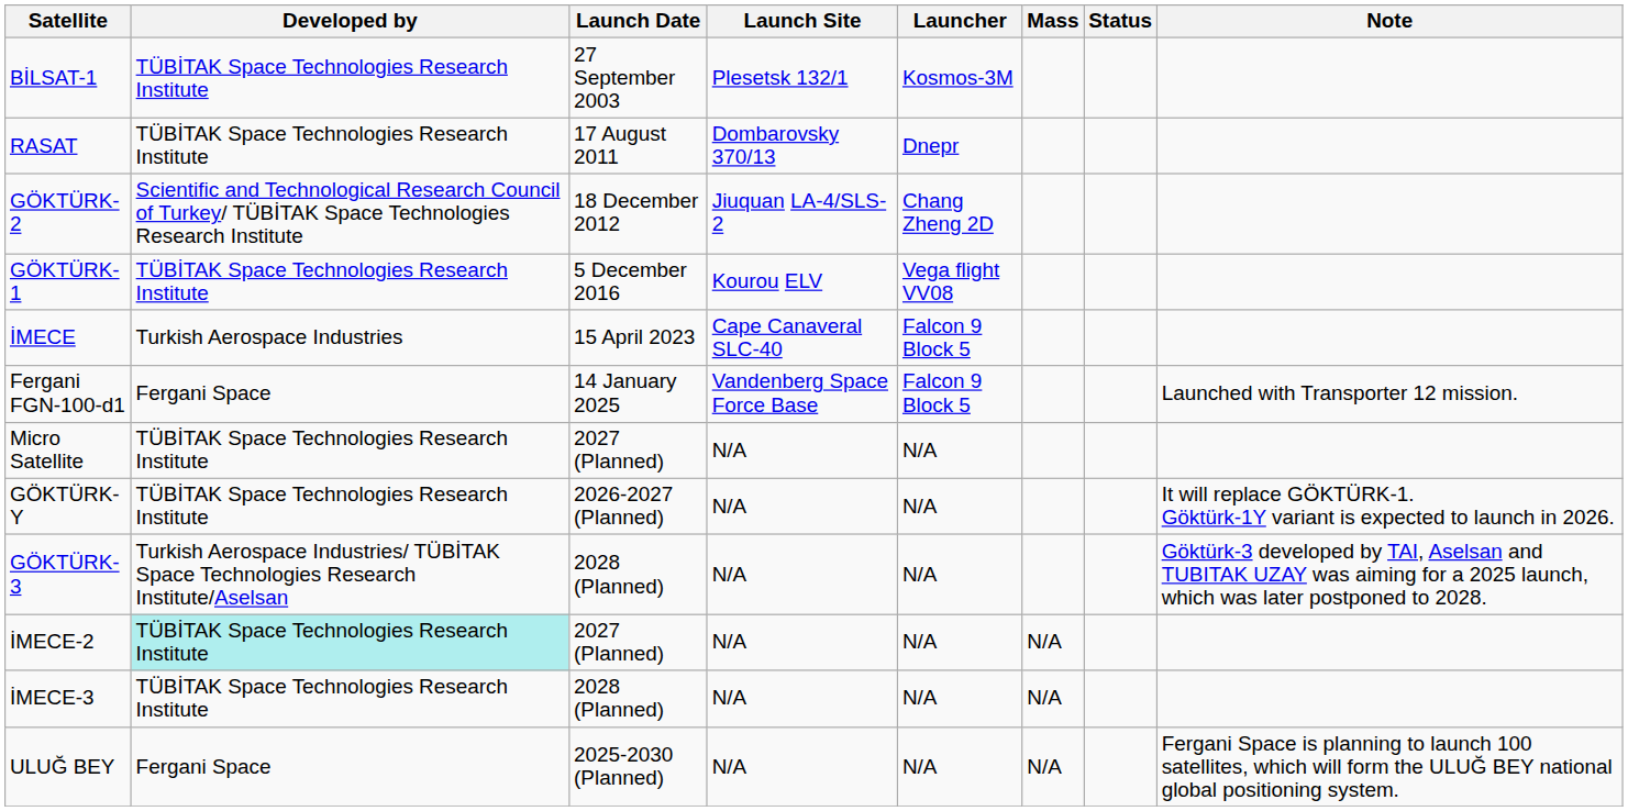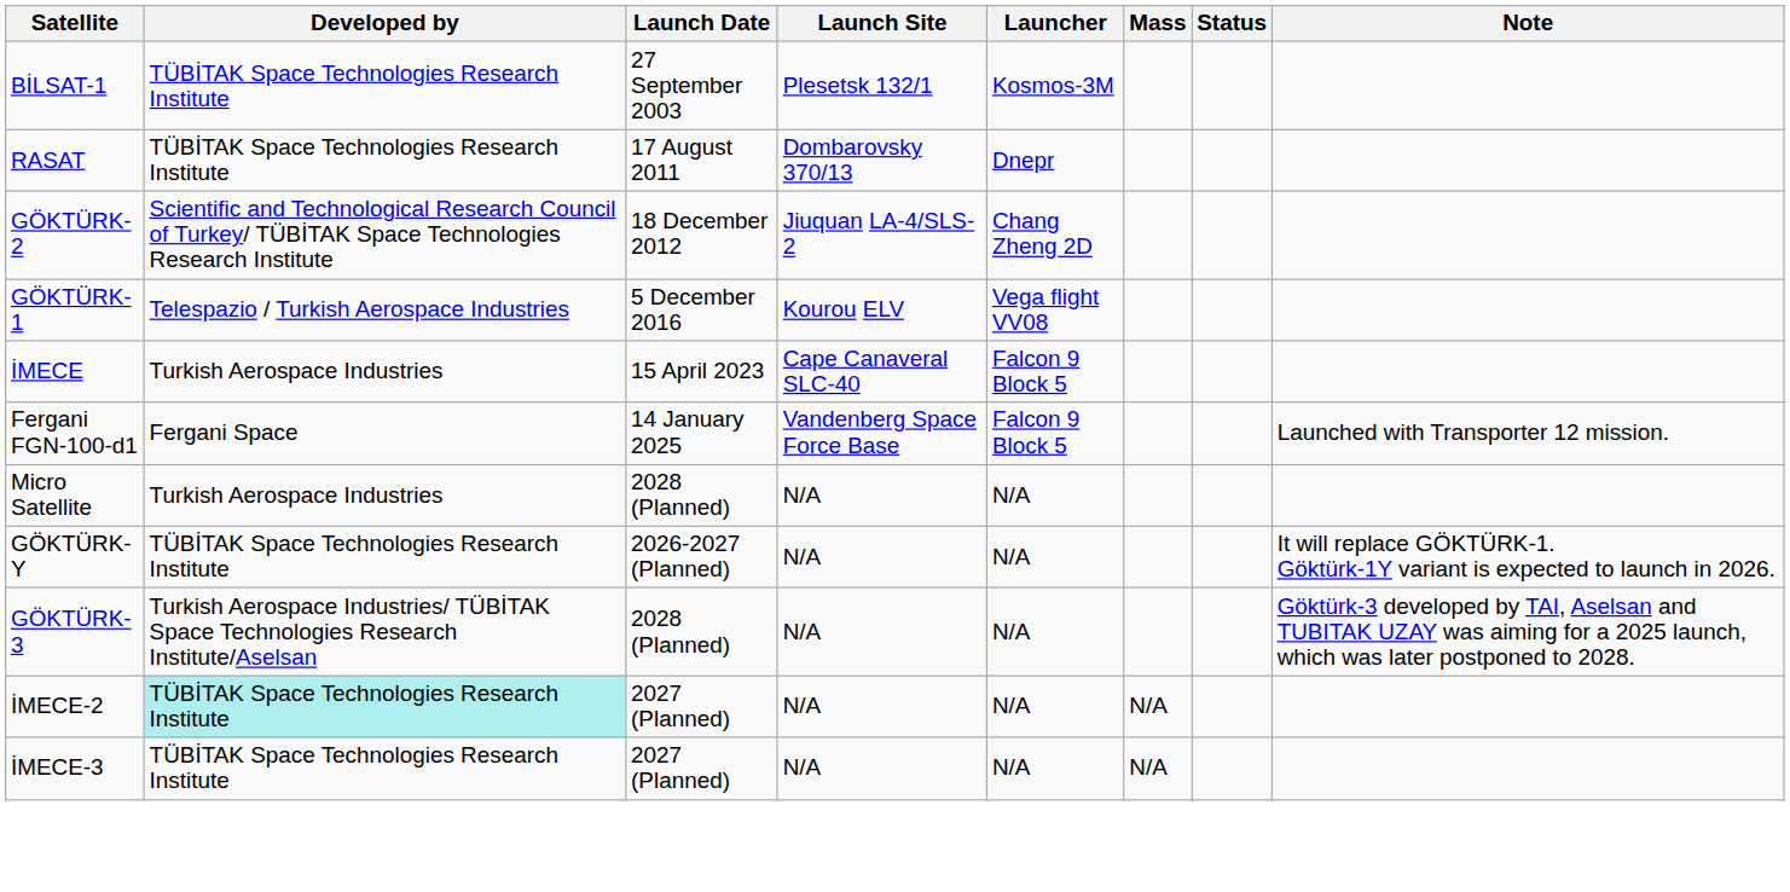GÖKTÜRK-1 | Developed by: TÜBİTAK Space Technologies Research Institute -> Telespazio / Turkish Aerospace Industries
Micro Satellite | Developed by: TÜBİTAK Space Technologies Research Institute -> Turkish Aerospace Industries
Micro Satellite | Launch Date: 2027 (Planned) -> 2028 (Planned)
İMECE-3 | Launch Date: 2028 (Planned) -> 2027 (Planned)
- row: ULUĞ BEY | Fergani Space | 2025-2030 (Planned) | N/A | N/A | N/A | Fergani Space is planning to launch 100 satellites, which will form the ULUĞ BEY national global positioning system.
